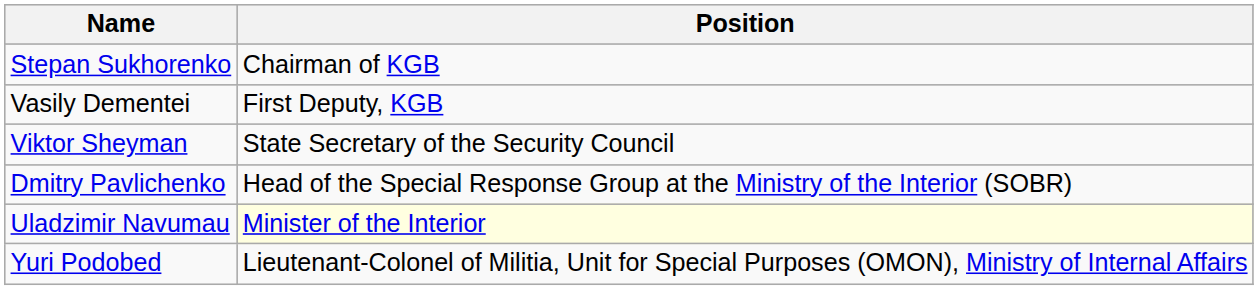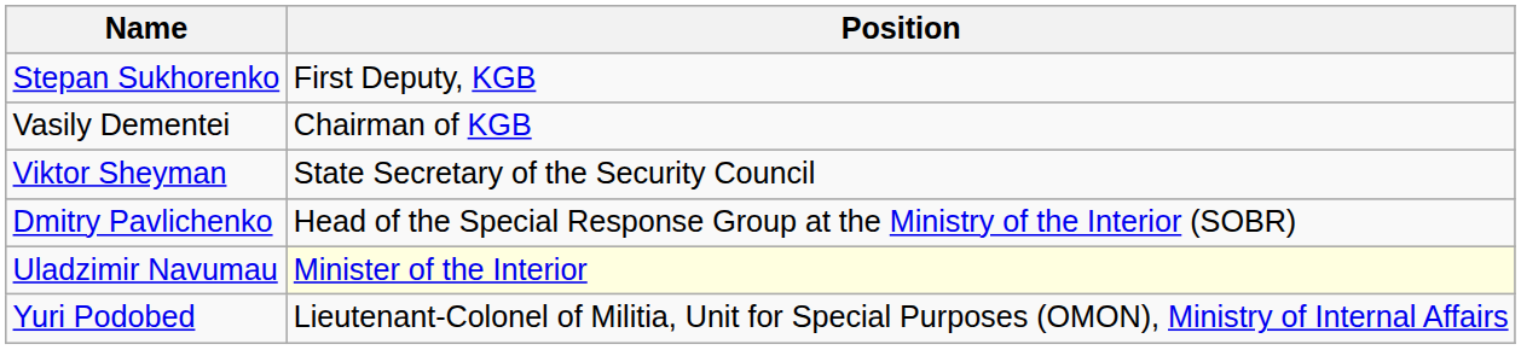Stepan Sukhorenko | Position: Chairman of KGB -> First Deputy, KGB
Vasily Dementei | Position: First Deputy, KGB -> Chairman of KGB
